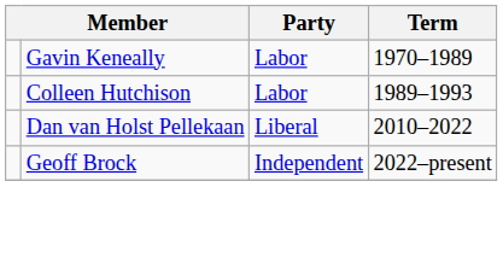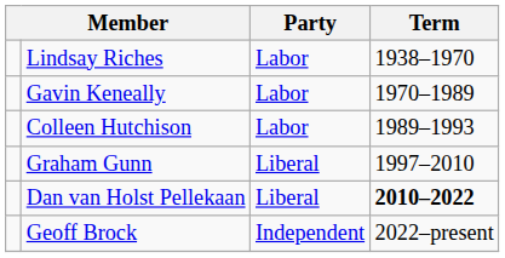+ row: Lindsay Riches | Labor | 1938–1970
+ row: Graham Gunn | Liberal | 1997–2010
Dan van Holst Pellekaan | Term: normal -> bold
